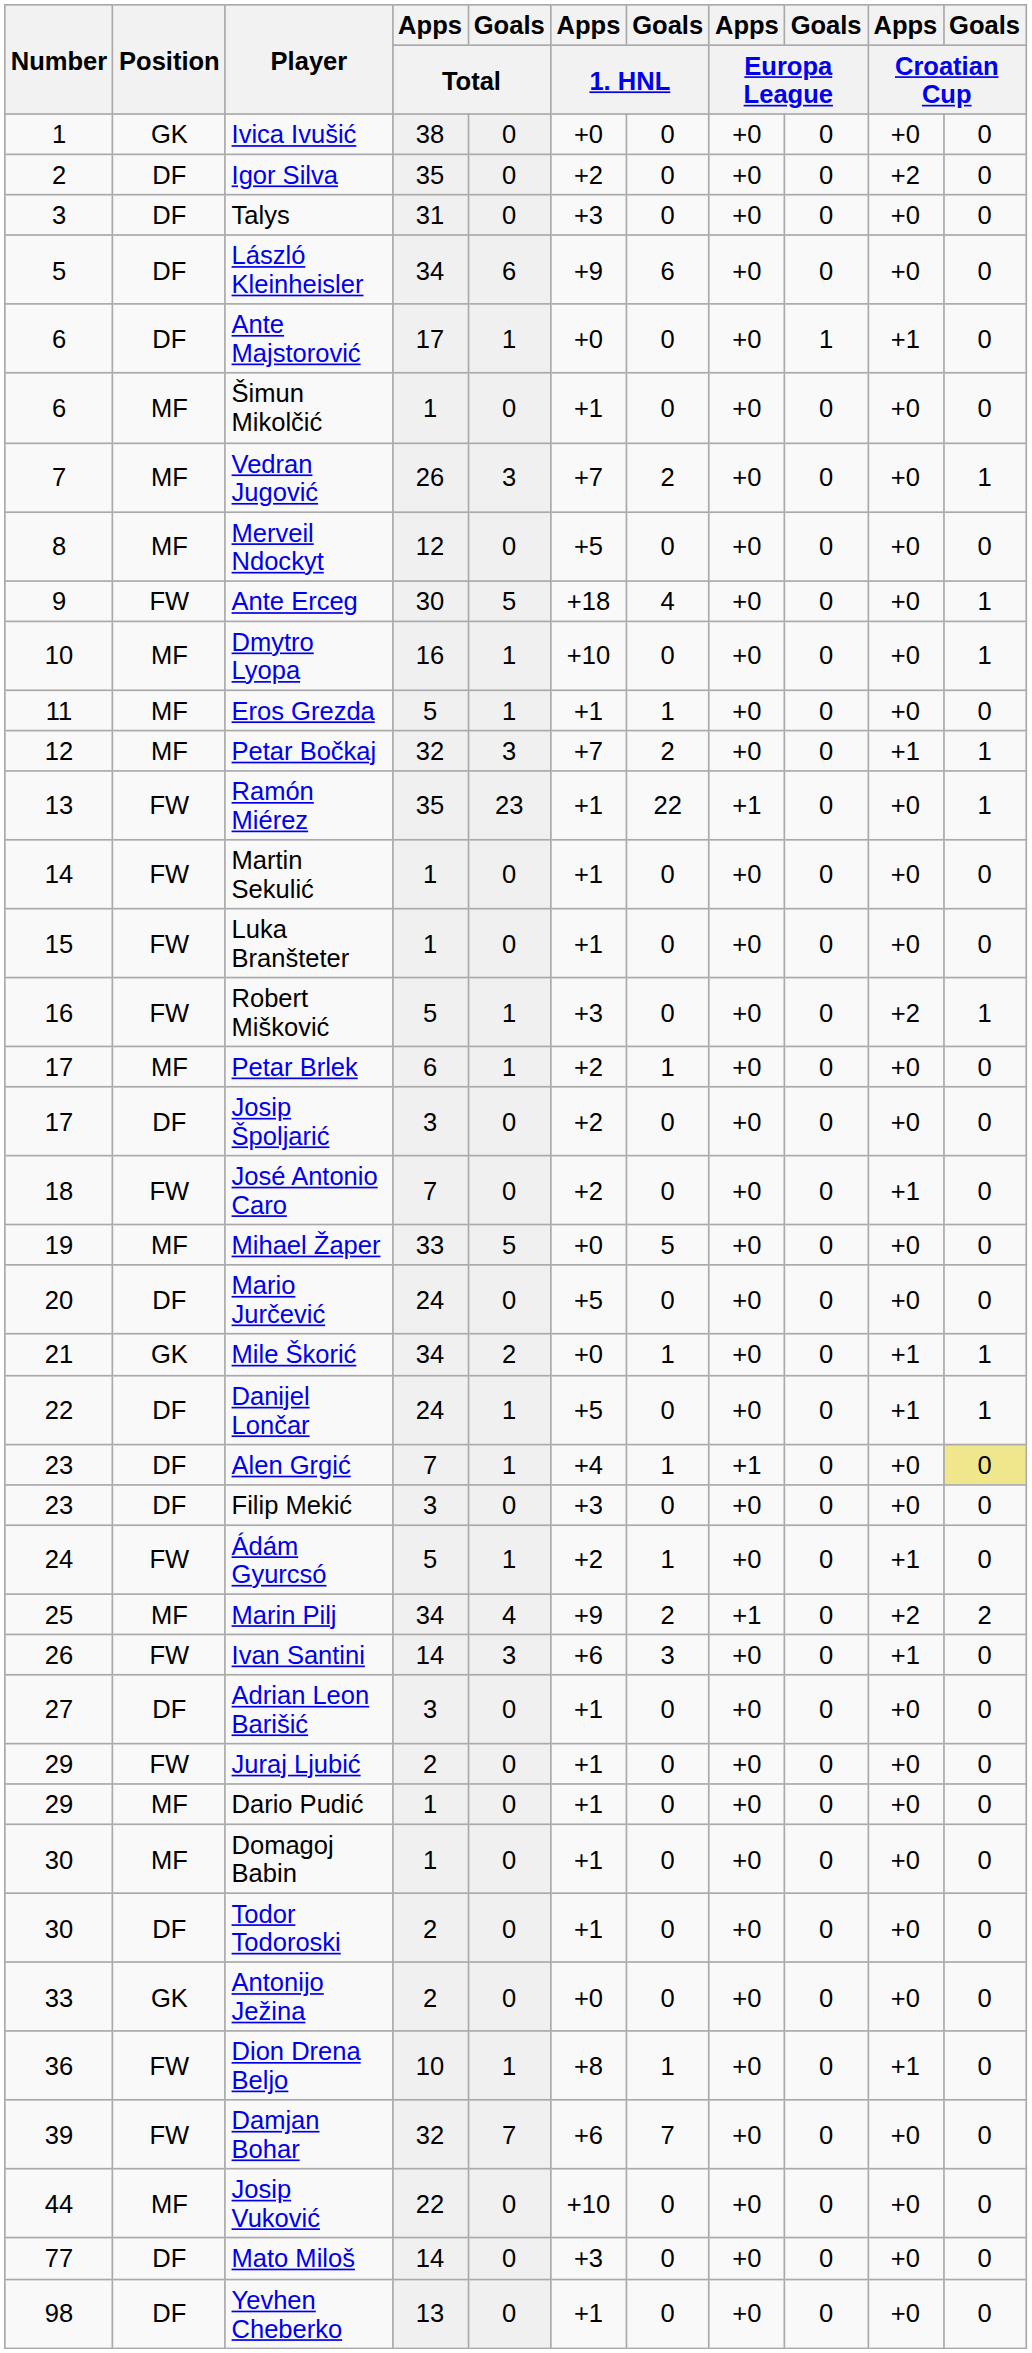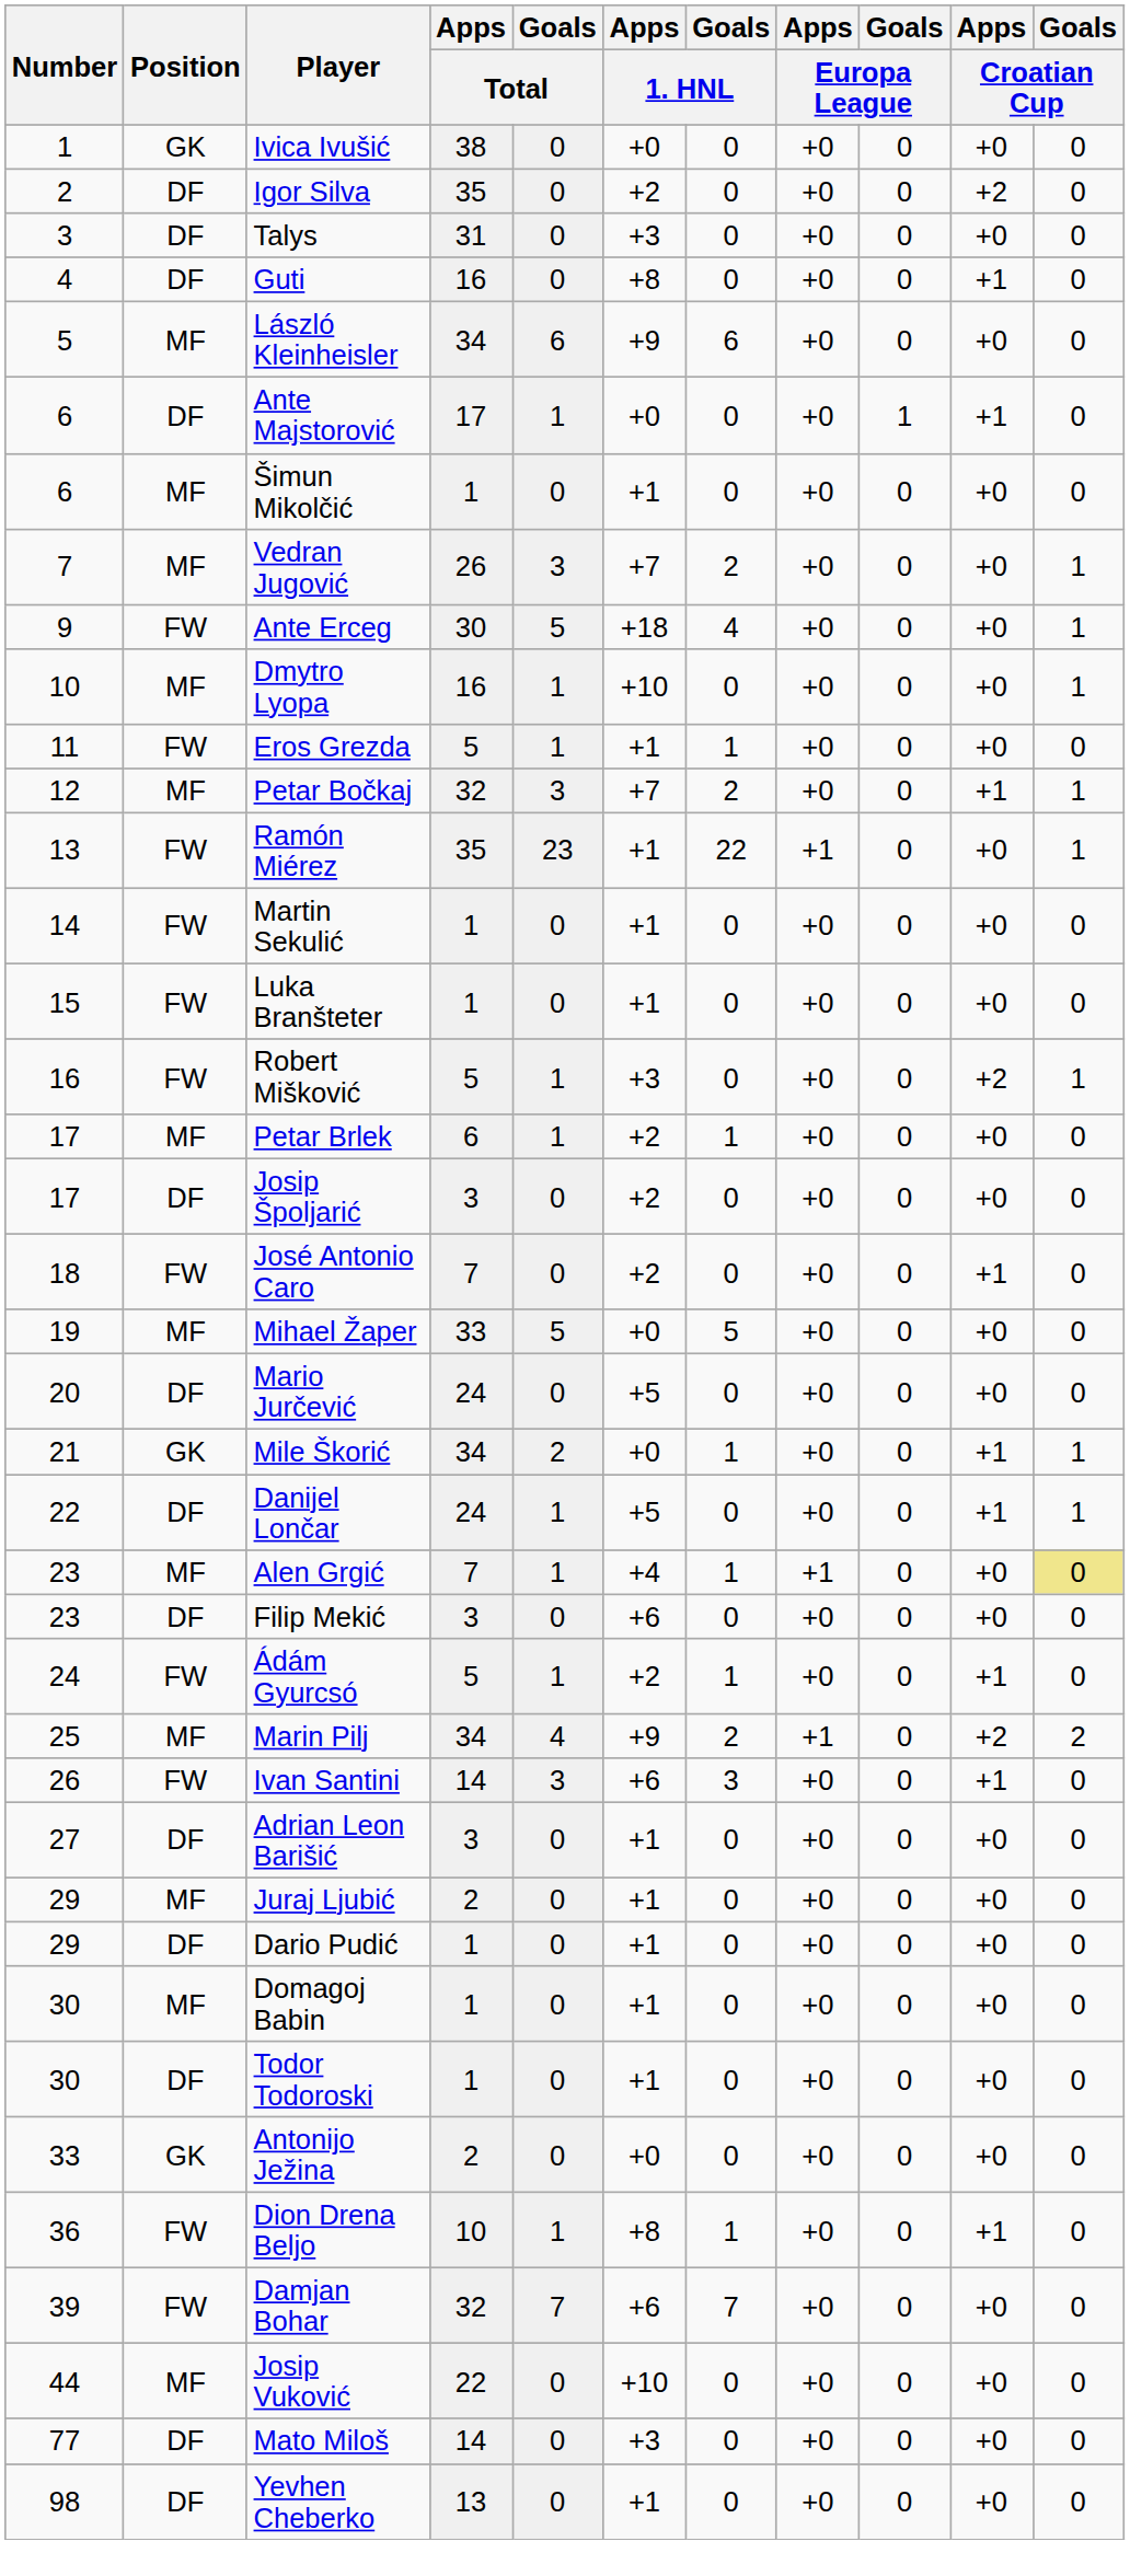+ row: 4 | DF | Guti | 16 | 0 | +8 | 0 | +0 | 0 | +1 | 0
László Kleinheisler | Position: DF -> MF
- row: 8 | MF | Merveil Ndockyt | 12 | 0 | +5 | 0 | +0 | 0 | +0 | 0
Eros Grezda | Position: MF -> FW
Alen Grgić | Position: DF -> MF
Filip Mekić | Apps / 1. HNL: +3 -> +6
Juraj Ljubić | Position: FW -> MF
Dario Pudić | Position: MF -> DF
Todor Todoroski | Apps / Total: 2 -> 1
